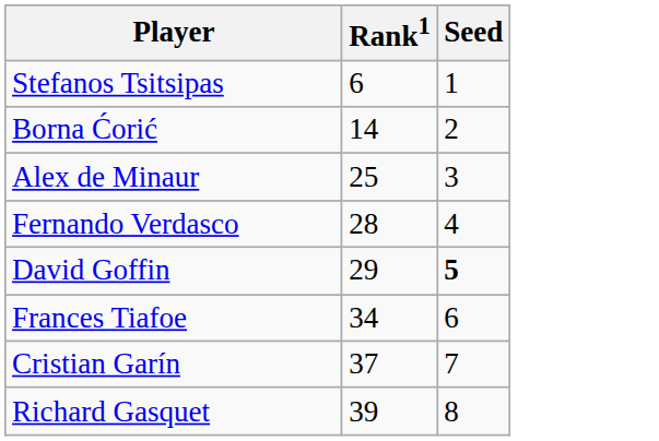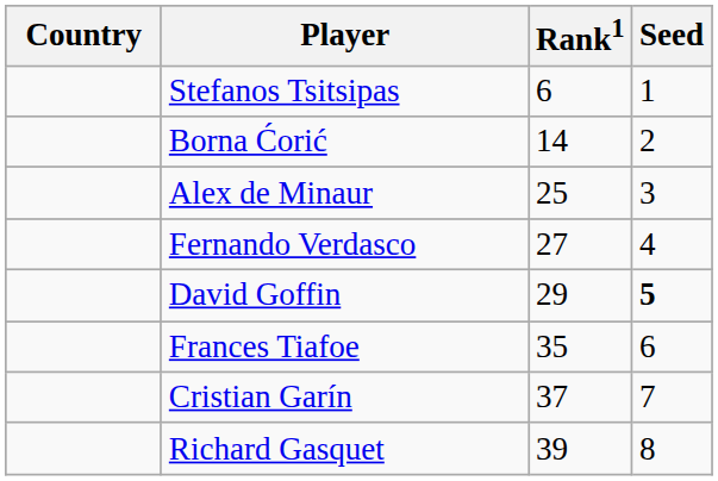+ column: Country
Fernando Verdasco | Rank1: 28 -> 27
Frances Tiafoe | Rank1: 34 -> 35
